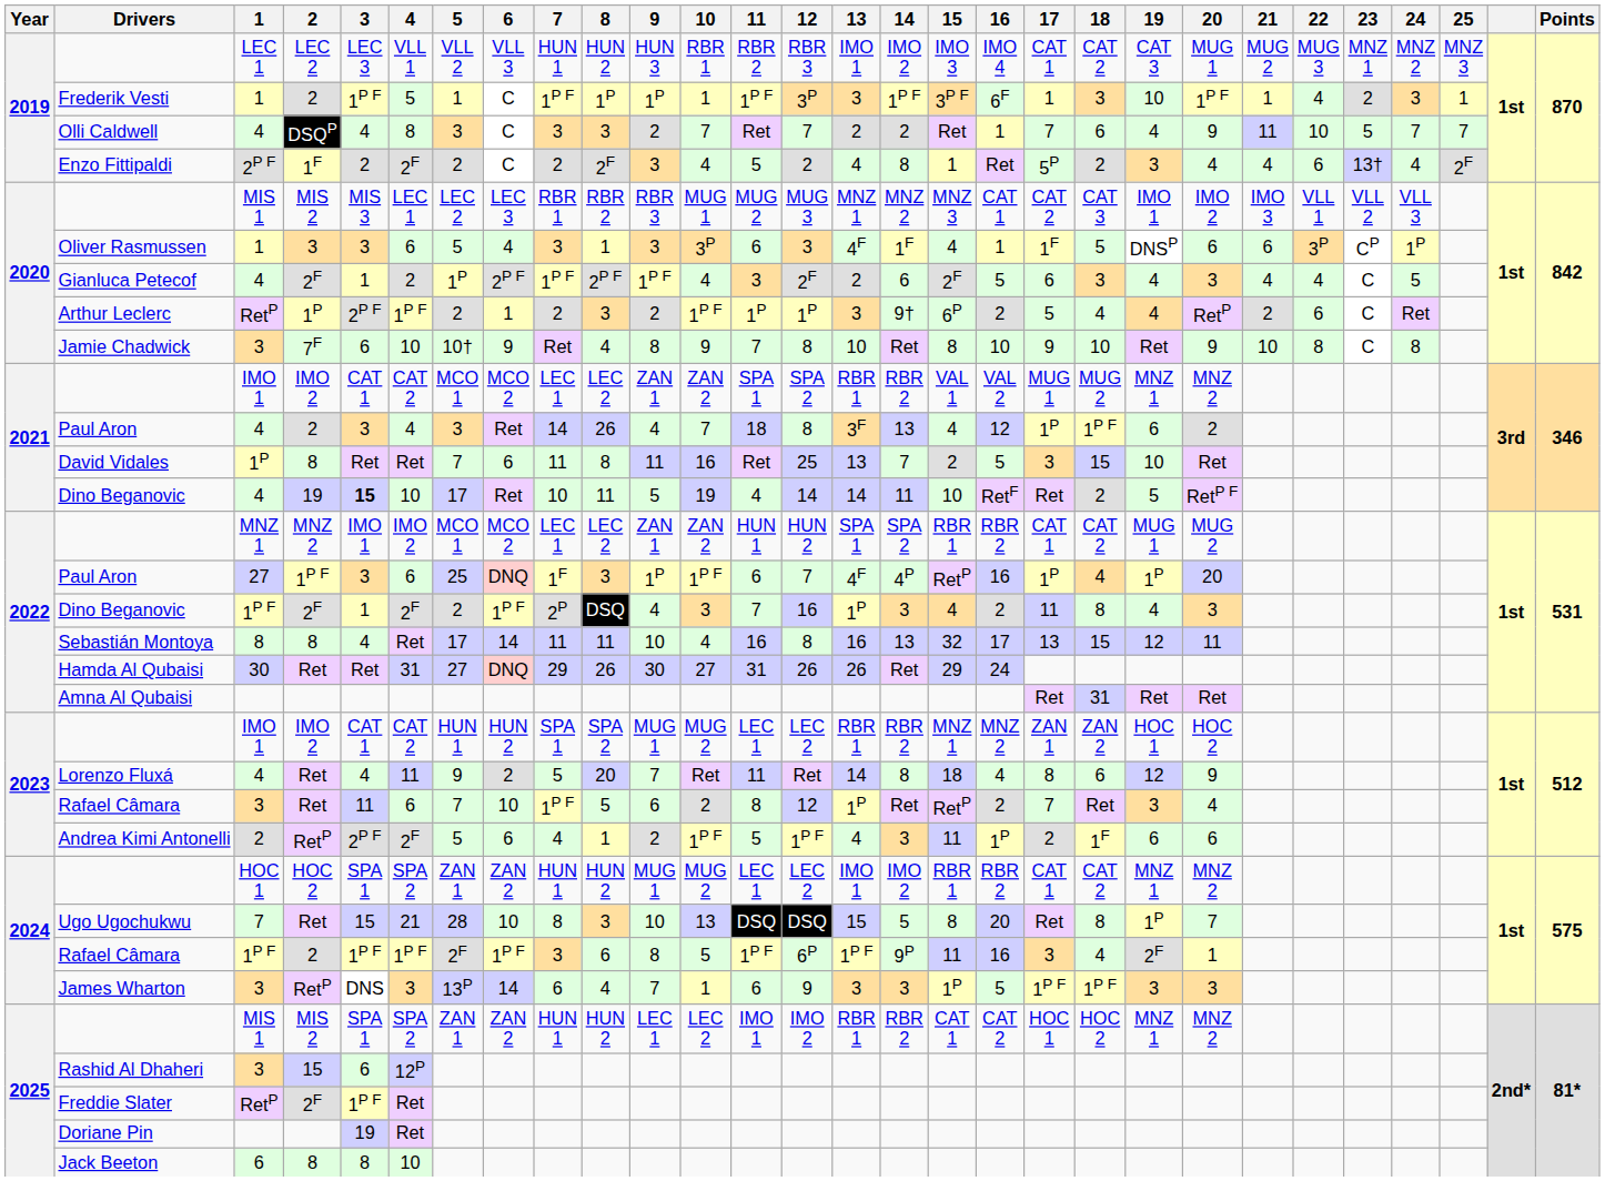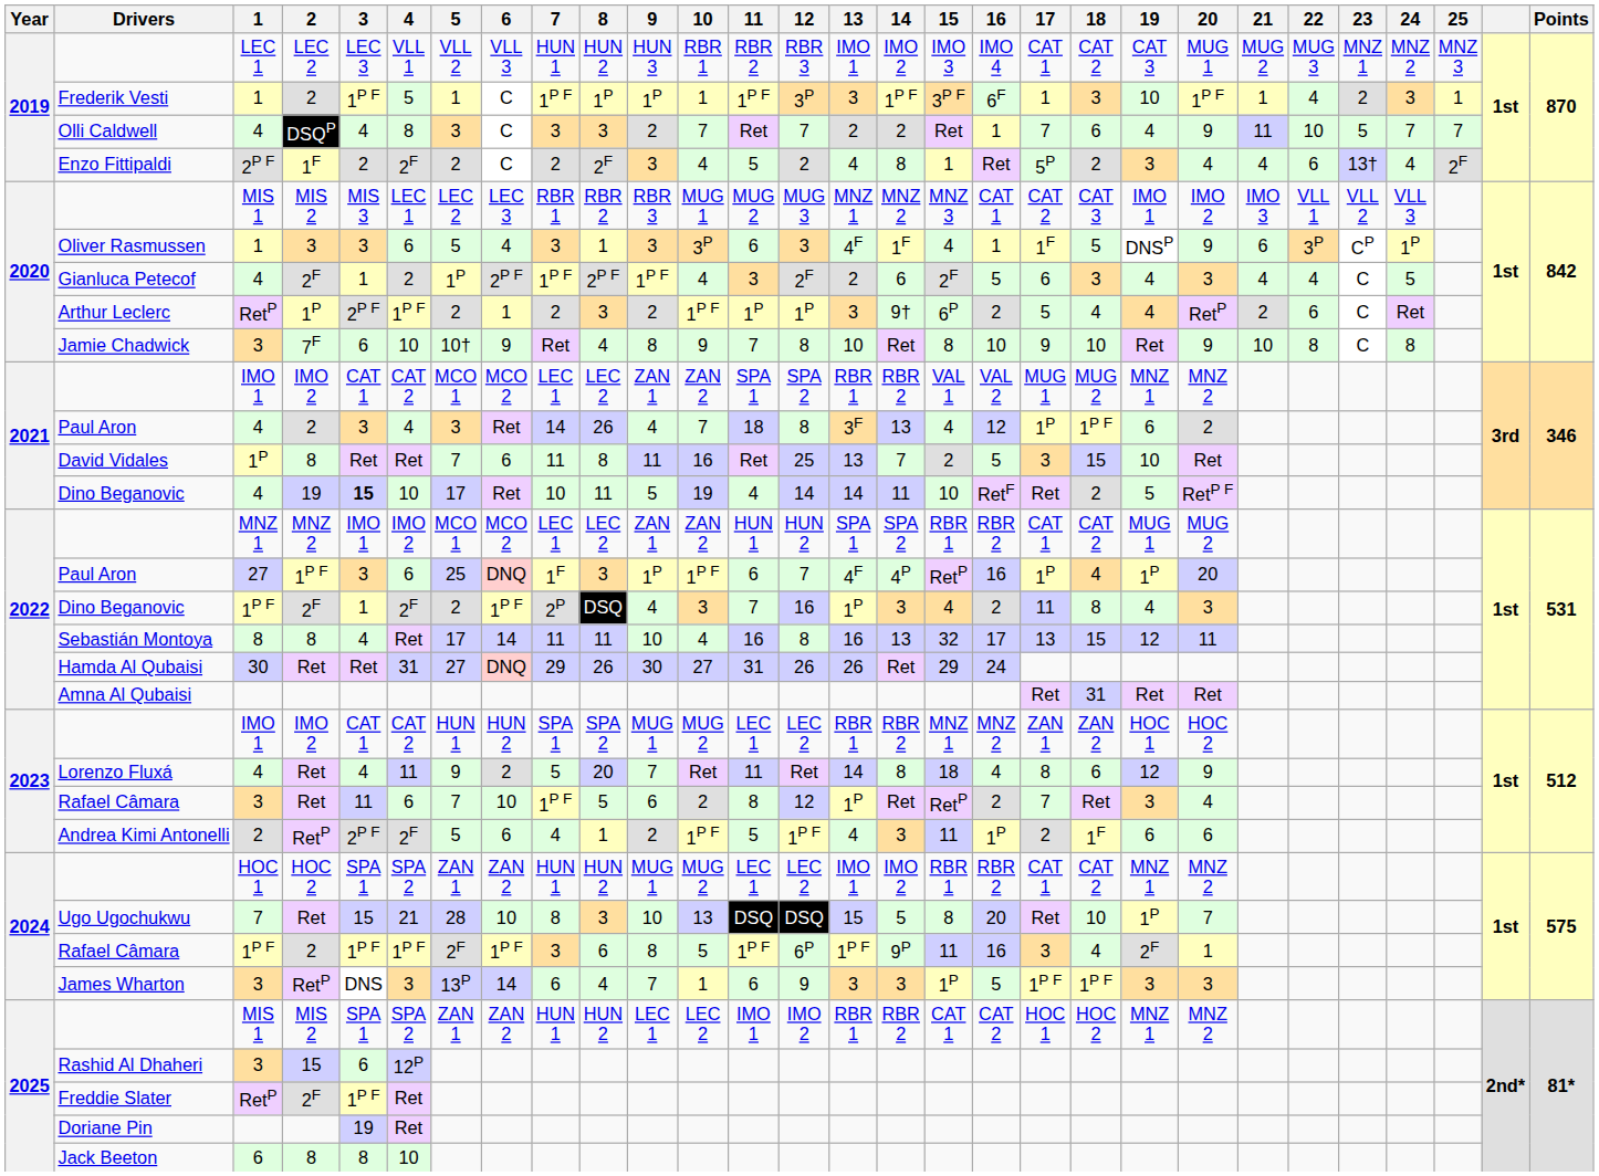Oliver Rasmussen | 20: 6 -> 9
Ugo Ugochukwu | 18: 8 -> 10
